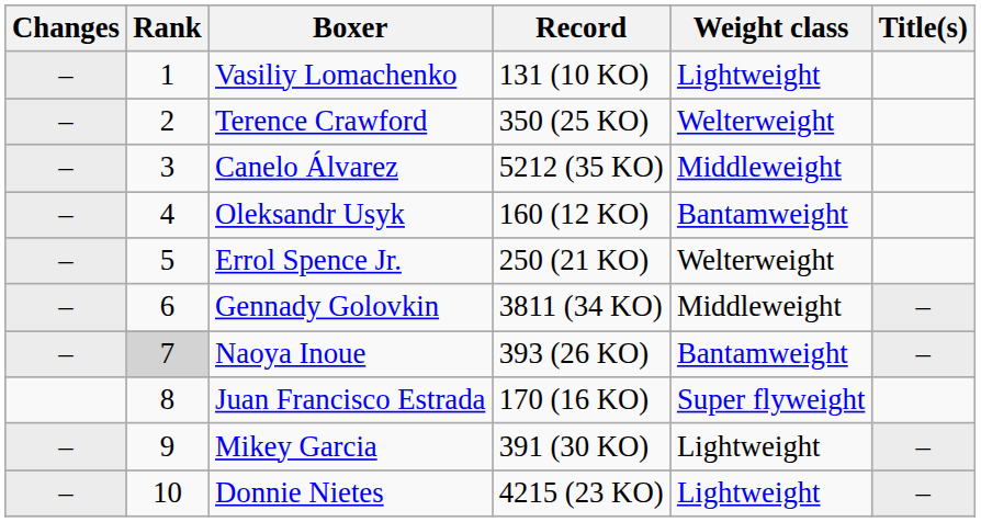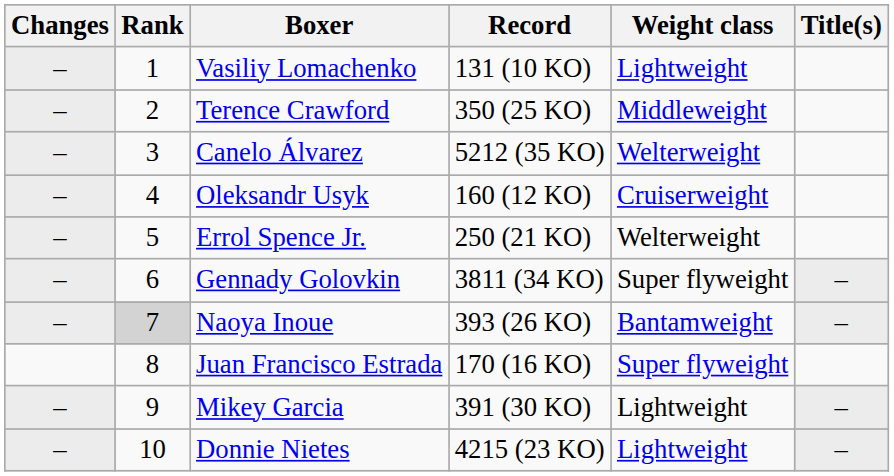Terence Crawford | Weight class: Welterweight -> Middleweight
Canelo Álvarez | Weight class: Middleweight -> Welterweight
Oleksandr Usyk | Weight class: Bantamweight -> Cruiserweight
Gennady Golovkin | Weight class: Middleweight -> Super flyweight
